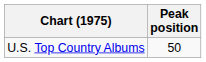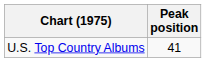U.S. Top Country Albums | Peak position: 50 -> 41
